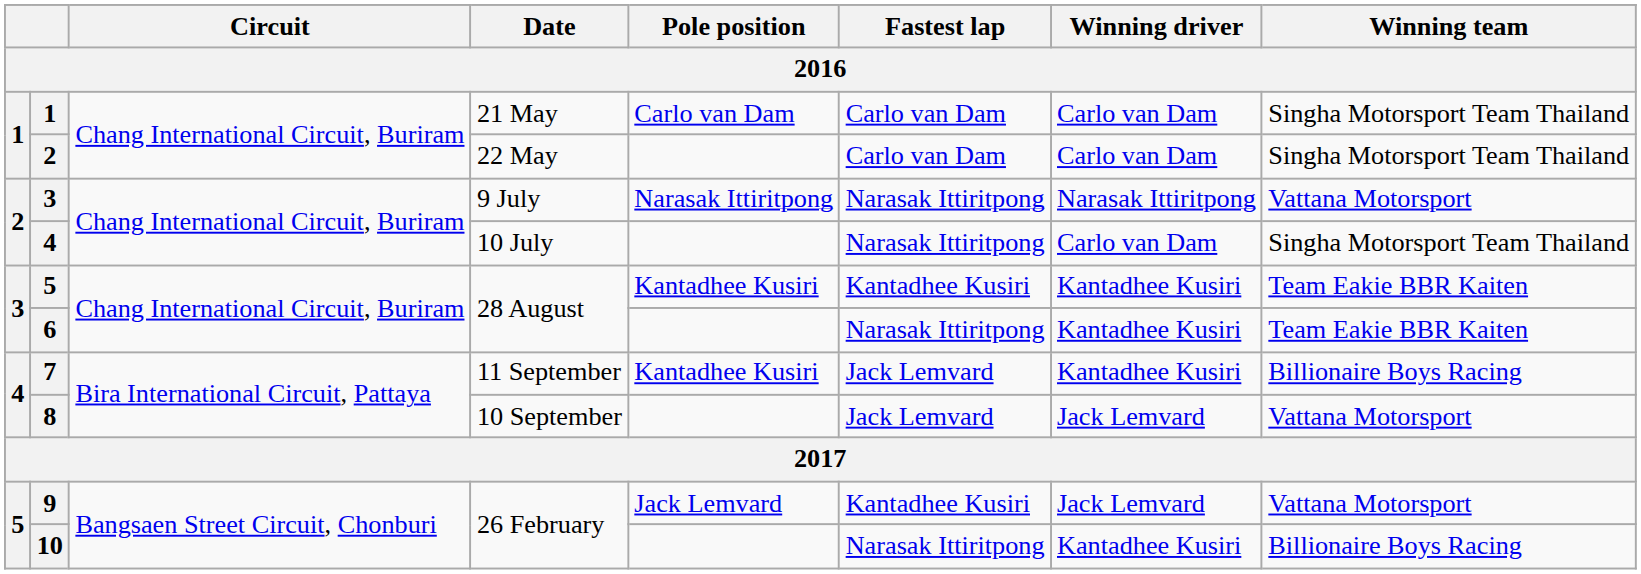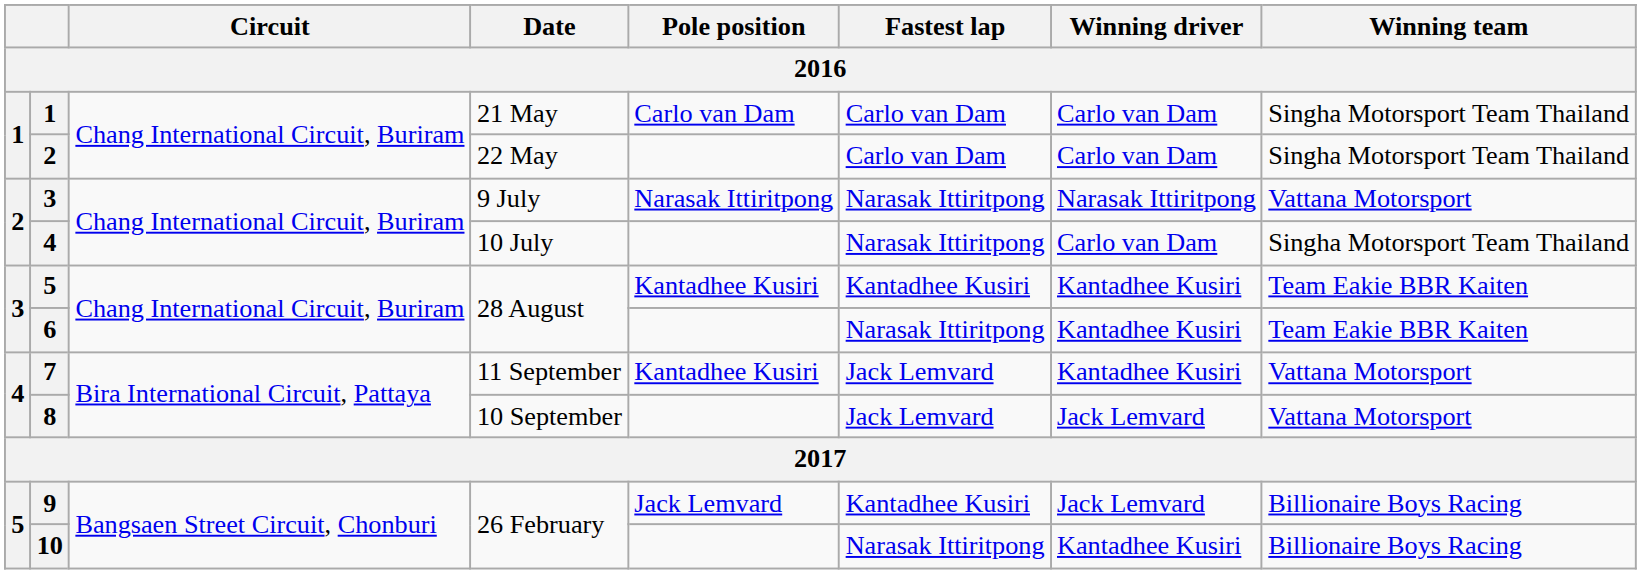7 | Winning team: Billionaire Boys Racing -> Vattana Motorsport
9 | Winning team: Vattana Motorsport -> Billionaire Boys Racing
